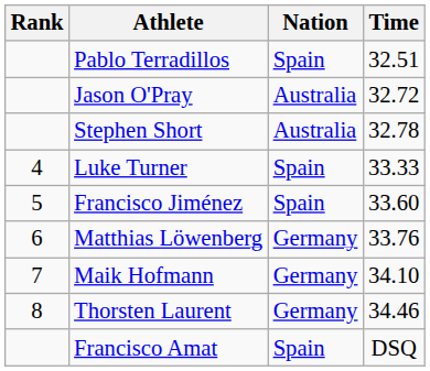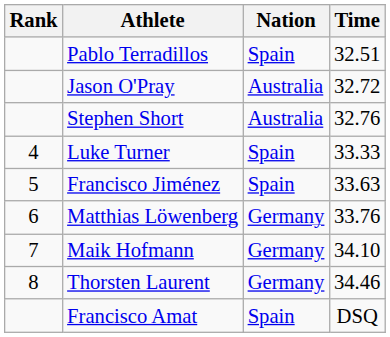Stephen Short | Time: 32.78 -> 32.76
Francisco Jiménez | Time: 33.60 -> 33.63
